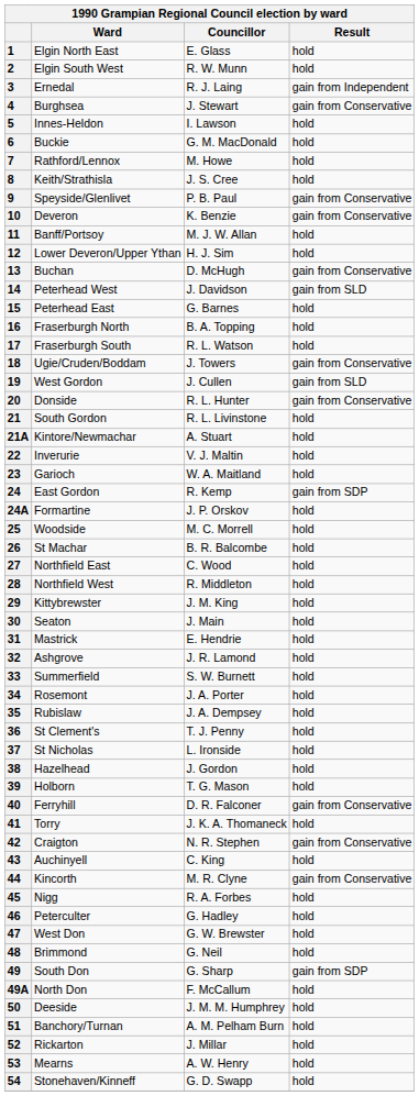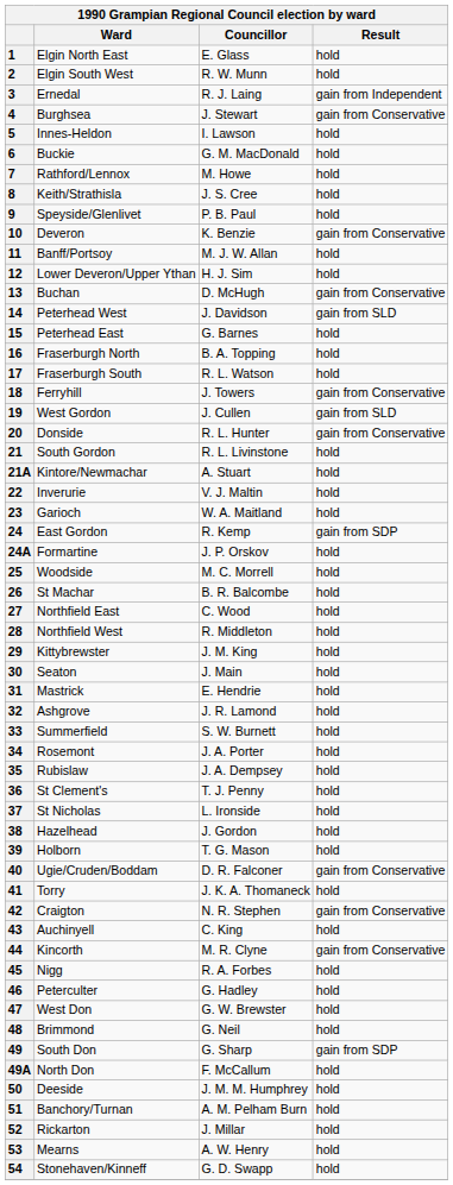9 | column 4: gain from Conservative -> hold
18 | Ward: Ugie/Cruden/Boddam -> Ferryhill
40 | Ward: Ferryhill -> Ugie/Cruden/Boddam
